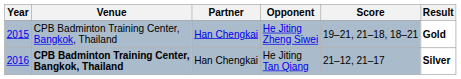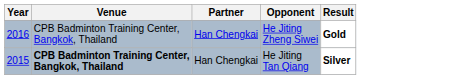- column: Score | 19–21, 21–18, 18–21 | 21–12, 21–17
He Jiting Zheng Siwei | Year: 2015 -> 2016
He Jiting Tan Qiang | Year: 2016 -> 2015
